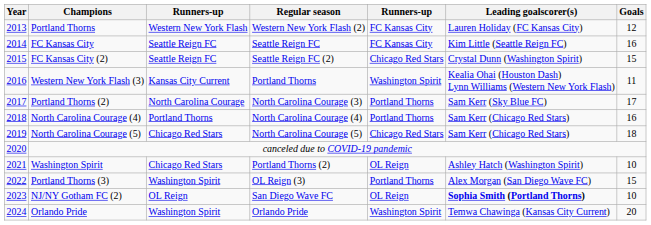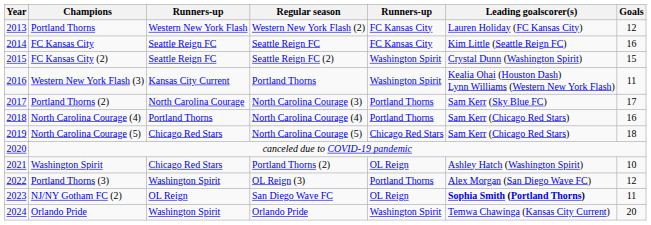FC Kansas City (2) | column 5: Chicago Red Stars -> Washington Spirit
Portland Thorns (3) | Goals: 15 -> 12
NJ/NY Gotham FC (2) | Goals: 10 -> 11
